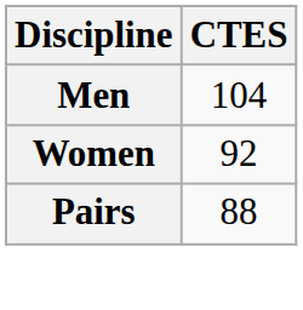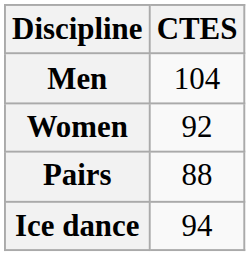+ row: Ice dance | 94
